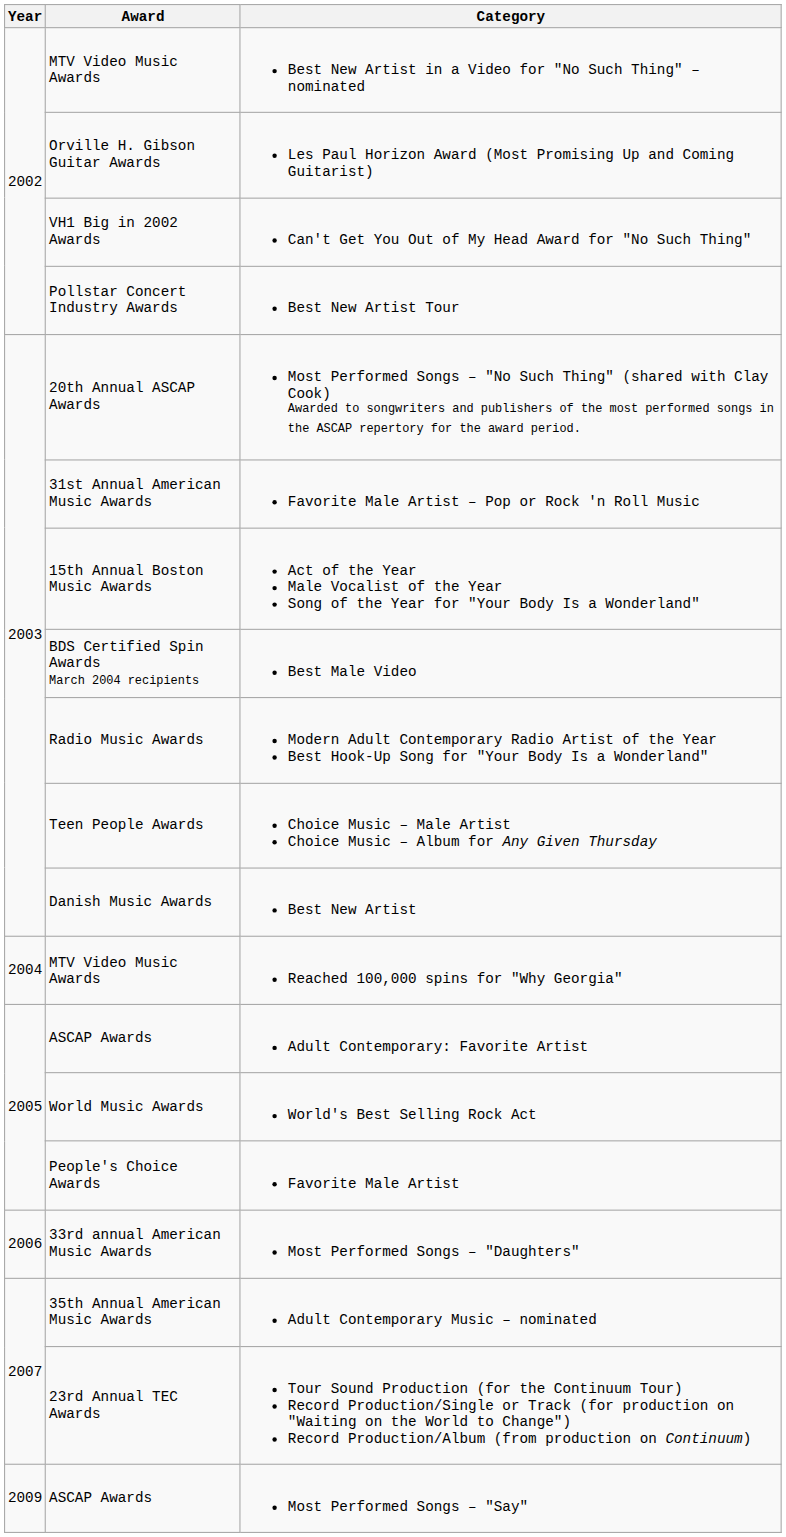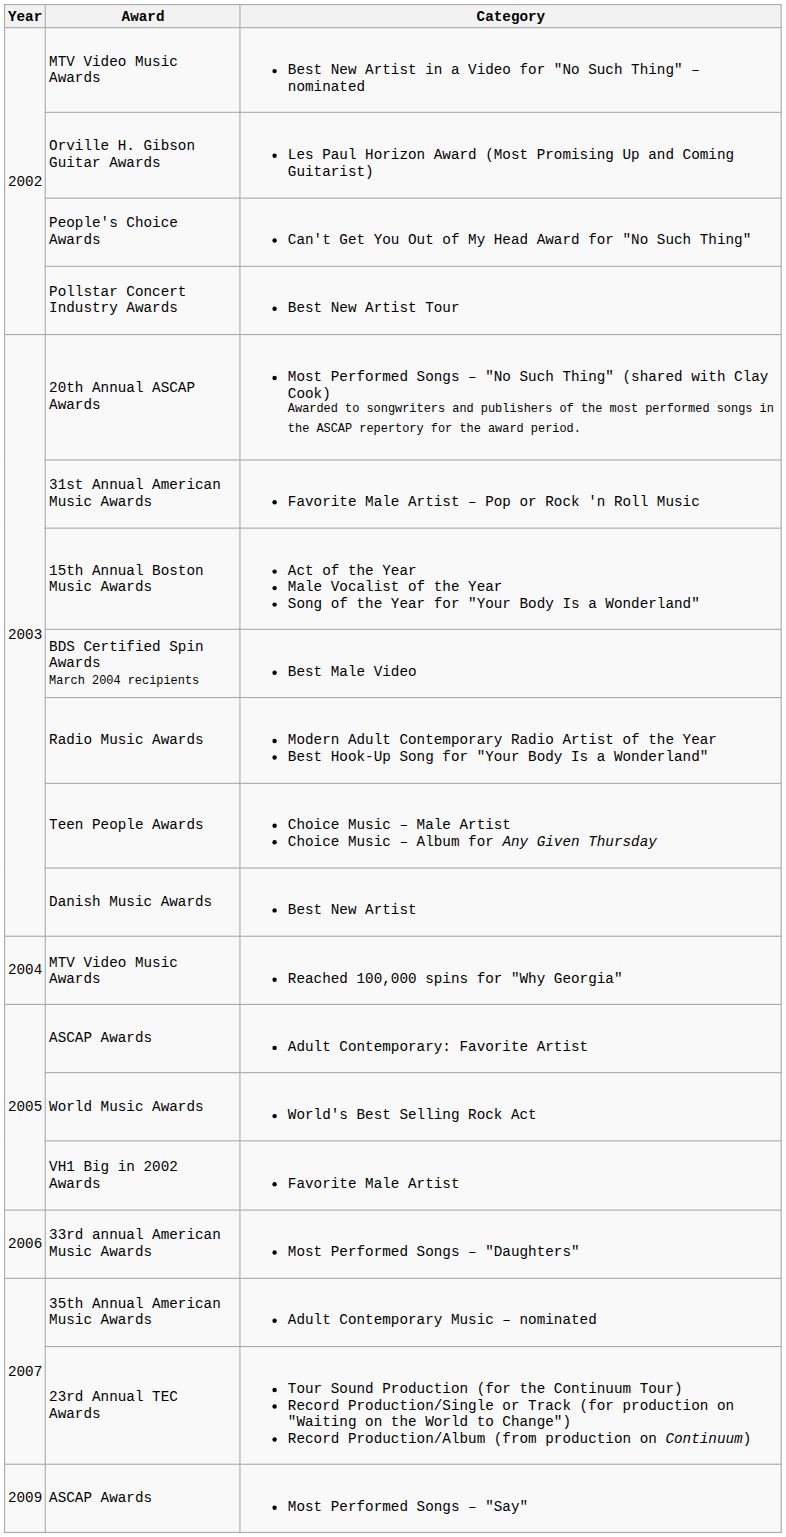Can't Get You Out of My Head Award for "No Such Thing" | Award: VH1 Big in 2002 Awards -> People's Choice Awards
Favorite Male Artist | Award: People's Choice Awards -> VH1 Big in 2002 Awards
